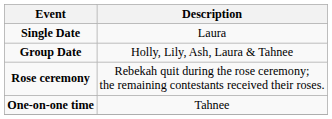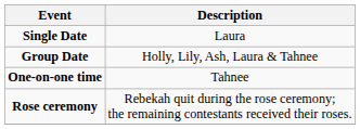rows swapped: One-on-one time <-> Rose ceremony
